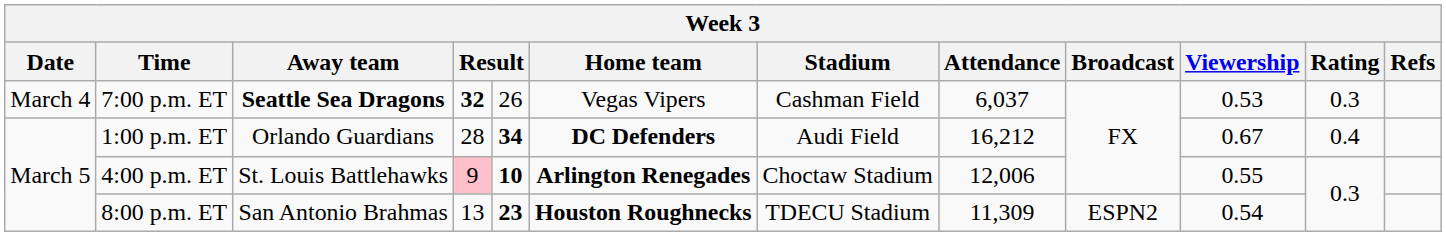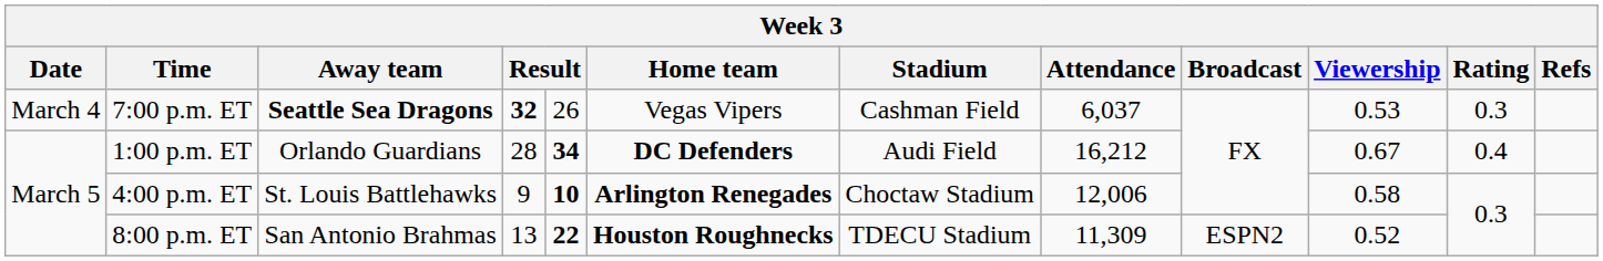4:00 p.m. ET | column 4: pink background -> no background
4:00 p.m. ET | Viewership: 0.55 -> 0.58
8:00 p.m. ET | column 5: 23 -> 22
8:00 p.m. ET | Viewership: 0.54 -> 0.52
